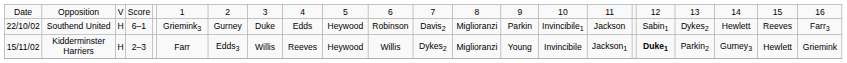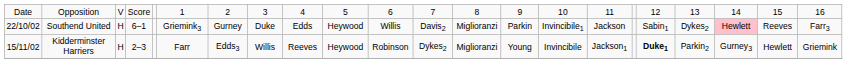Southend United | column 11: Robinson -> Willis
Southend United | column 20: no background -> pink background
Kidderminster Harriers | column 11: Willis -> Robinson
